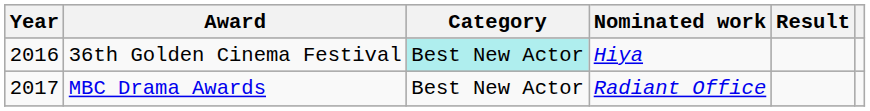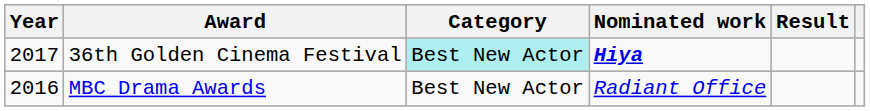36th Golden Cinema Festival | Year: 2016 -> 2017
36th Golden Cinema Festival | Nominated work: normal -> bold
MBC Drama Awards | Year: 2017 -> 2016
